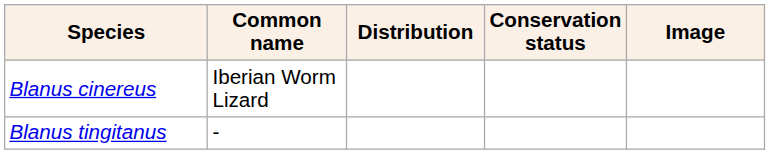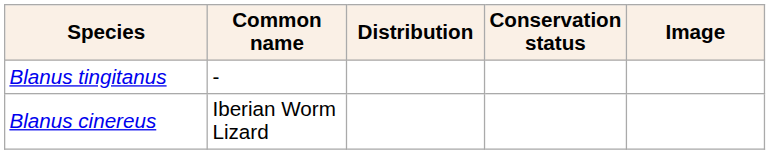rows swapped: Blanus cinereus <-> Blanus tingitanus
